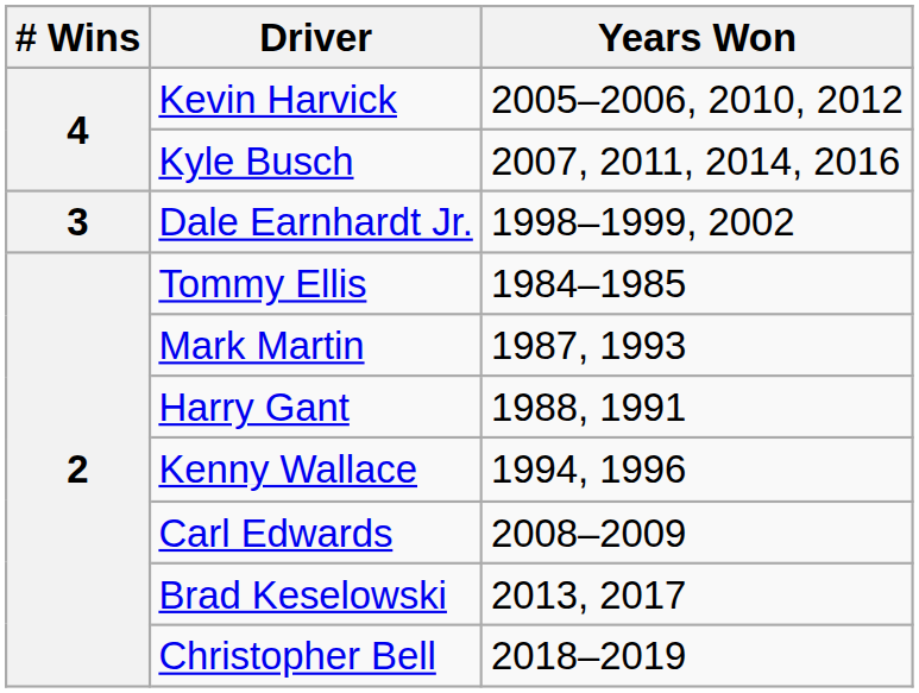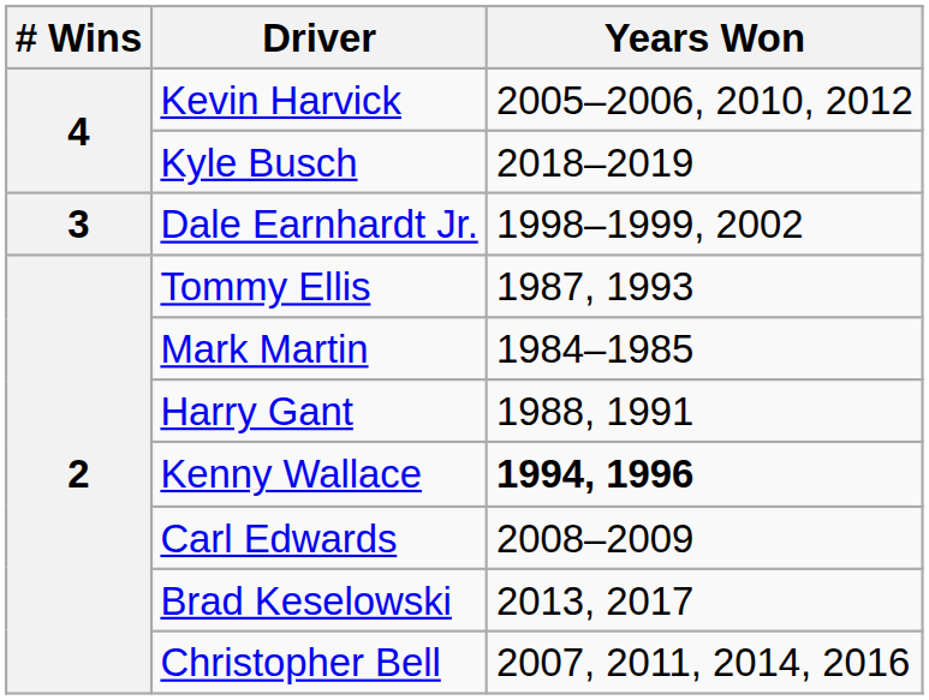Kyle Busch | Years Won: 2007, 2011, 2014, 2016 -> 2018–2019
Tommy Ellis | Years Won: 1984–1985 -> 1987, 1993
Mark Martin | Years Won: 1987, 1993 -> 1984–1985
Kenny Wallace | Years Won: normal -> bold
Christopher Bell | Years Won: 2018–2019 -> 2007, 2011, 2014, 2016
